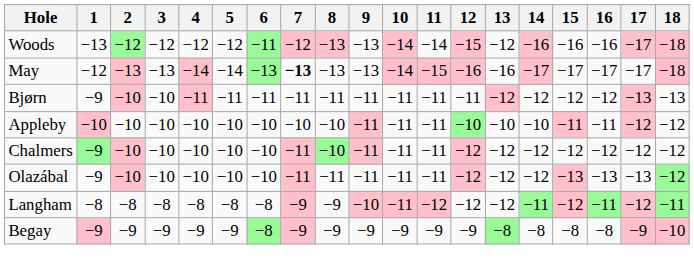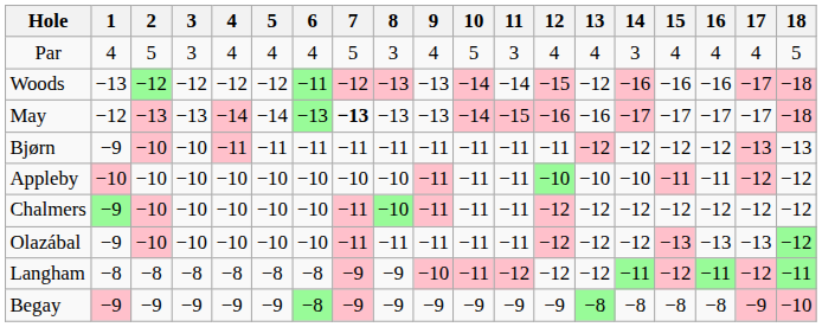+ row: Par | 4 | 5 | 3 | 4 | 4 | 4 | 5 | 3 | 4 | 5 | 3 | 4 | 4 | 3 | 4 | 4 | 4 | 5
